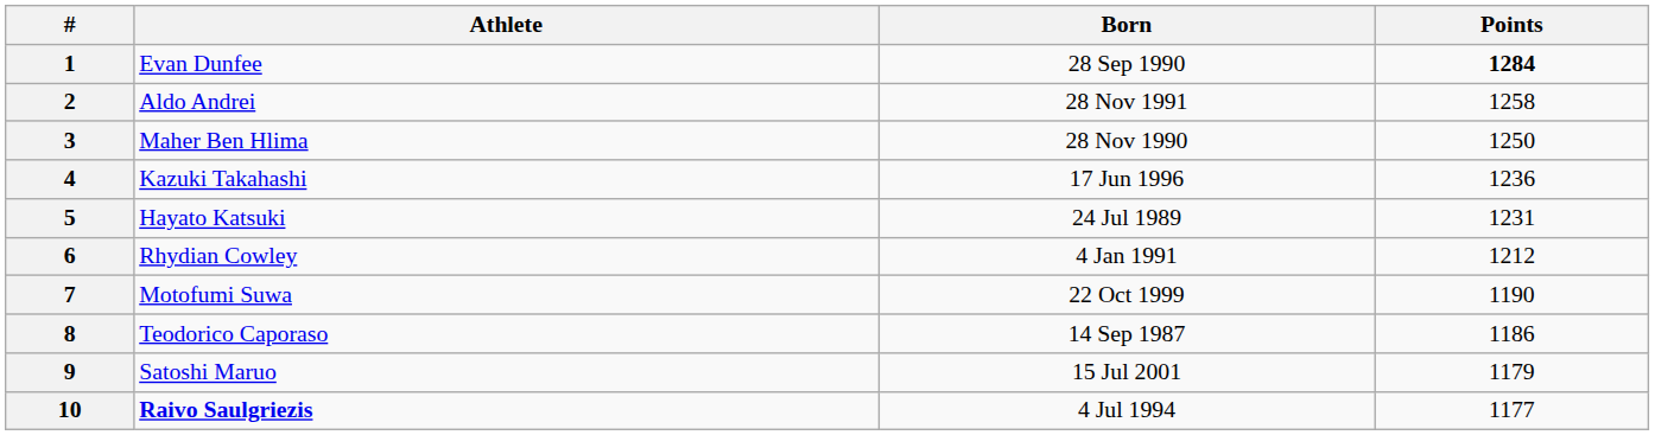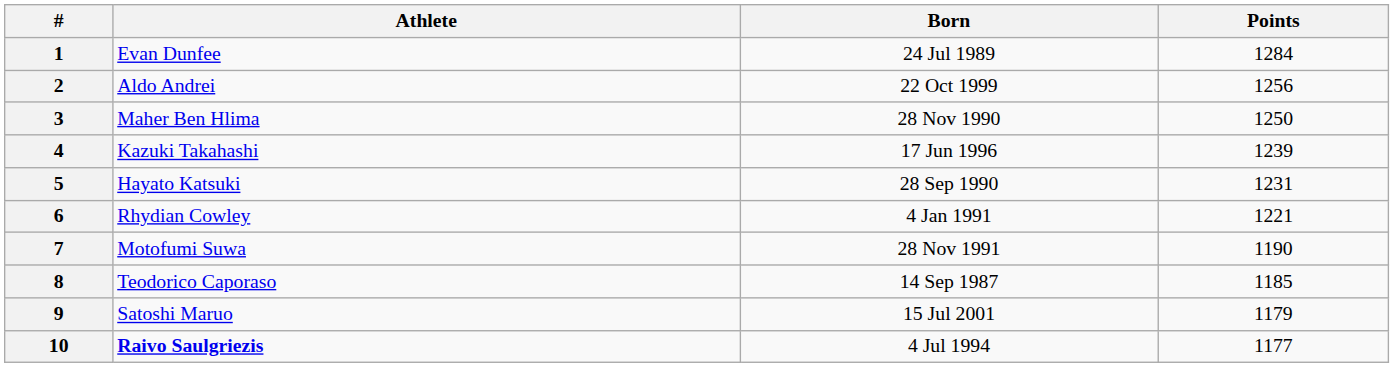1 | Born: 28 Sep 1990 -> 24 Jul 1989
1 | Points: bold -> normal
2 | Born: 28 Nov 1991 -> 22 Oct 1999
2 | Points: 1258 -> 1256
4 | Points: 1236 -> 1239
5 | Born: 24 Jul 1989 -> 28 Sep 1990
6 | Points: 1212 -> 1221
7 | Born: 22 Oct 1999 -> 28 Nov 1991
8 | Points: 1186 -> 1185
